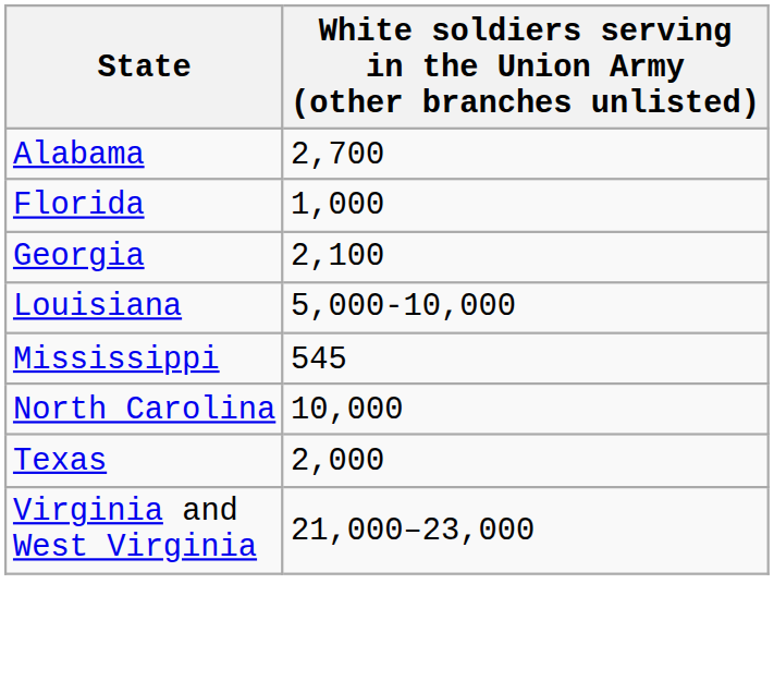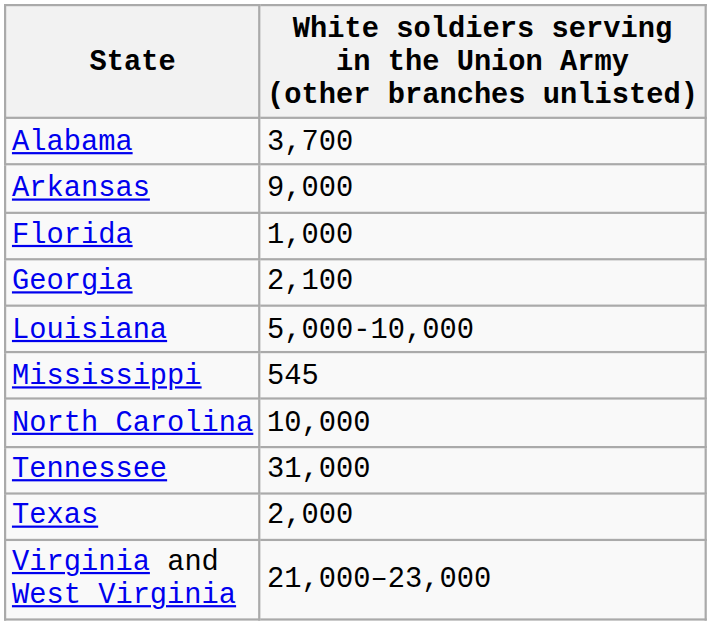Alabama | column 2: 2,700 -> 3,700
+ row: Arkansas | 9,000
+ row: Tennessee | 31,000
